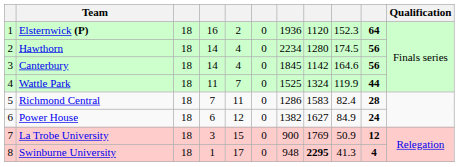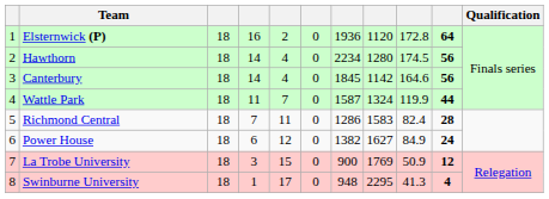Elsternwick (P) | column 9: 152.3 -> 172.8
Wattle Park | column 7: 1525 -> 1587
Swinburne University | column 8: bold -> normal
